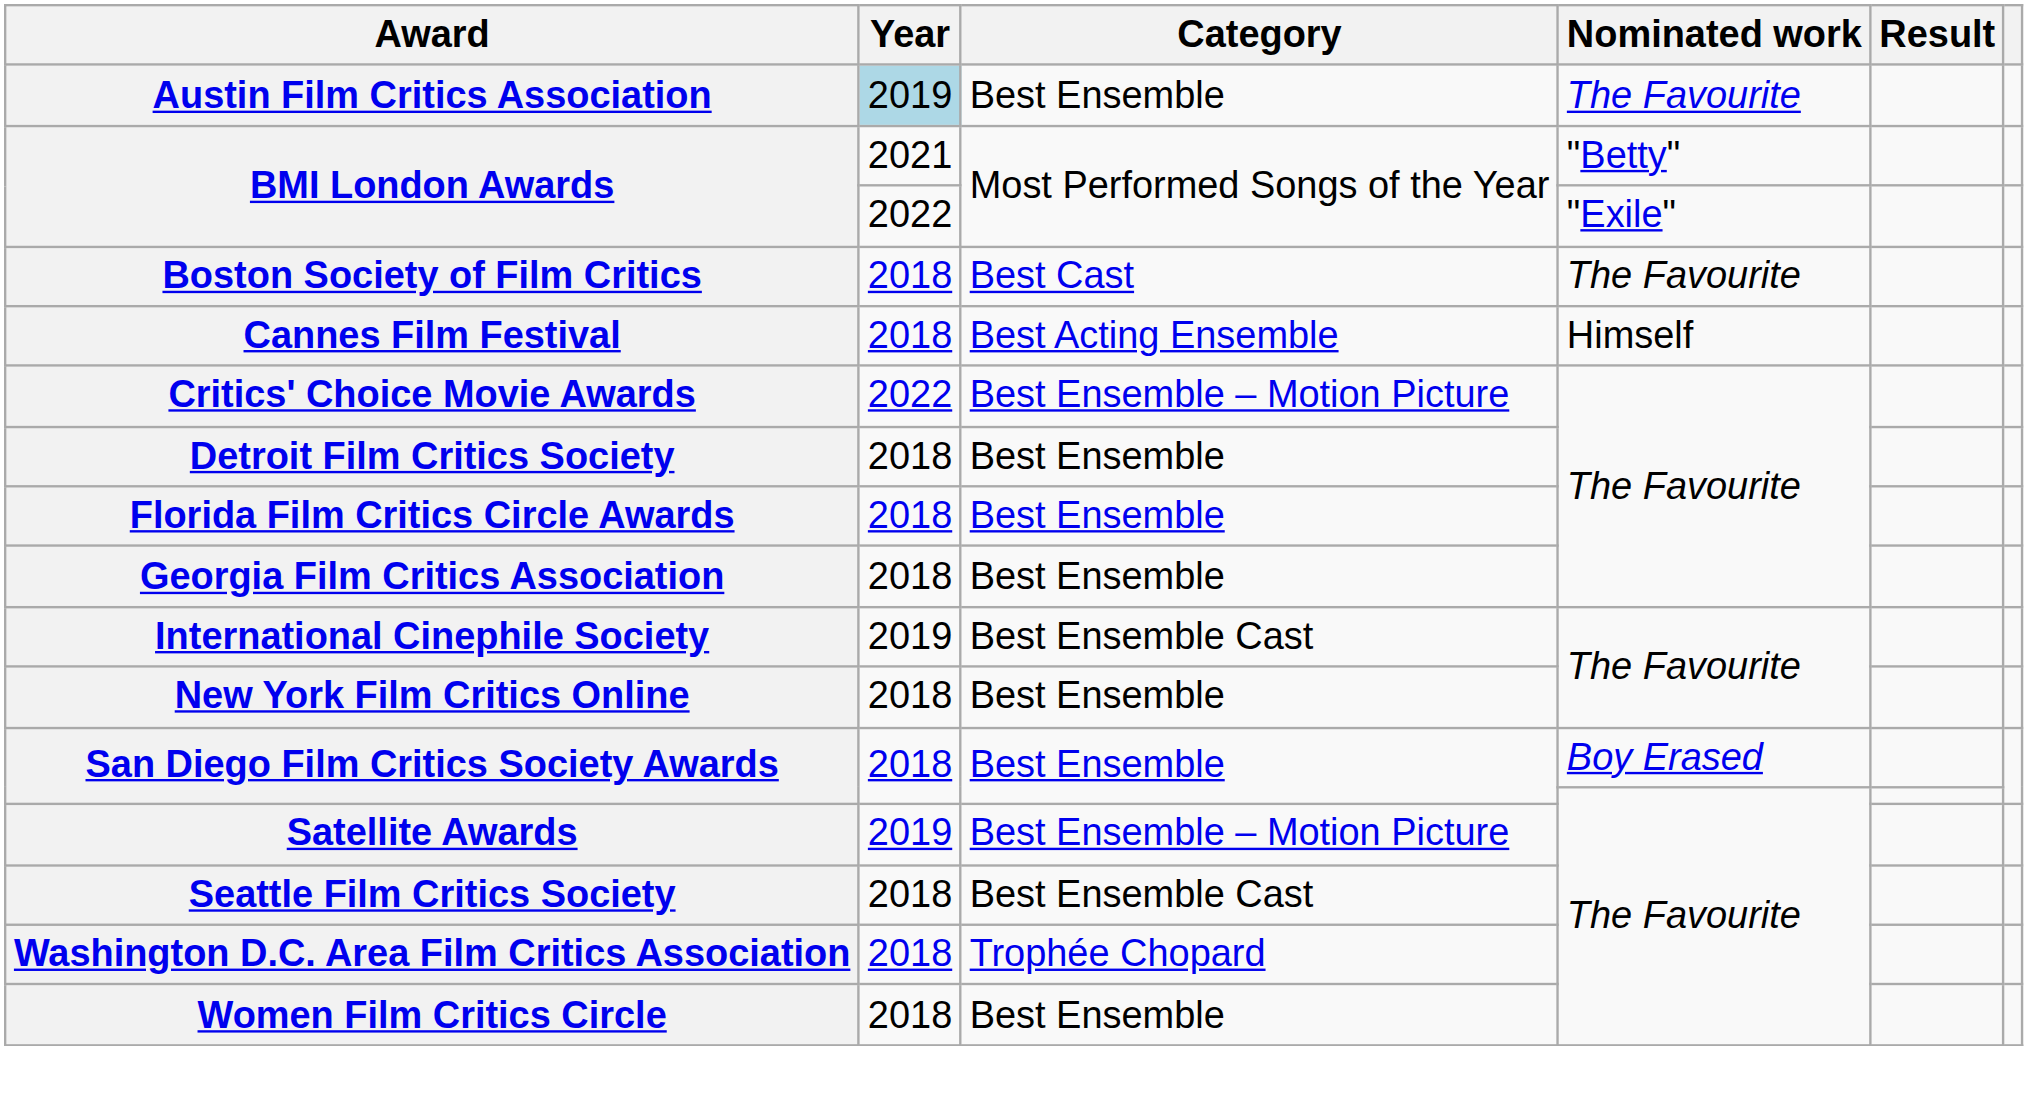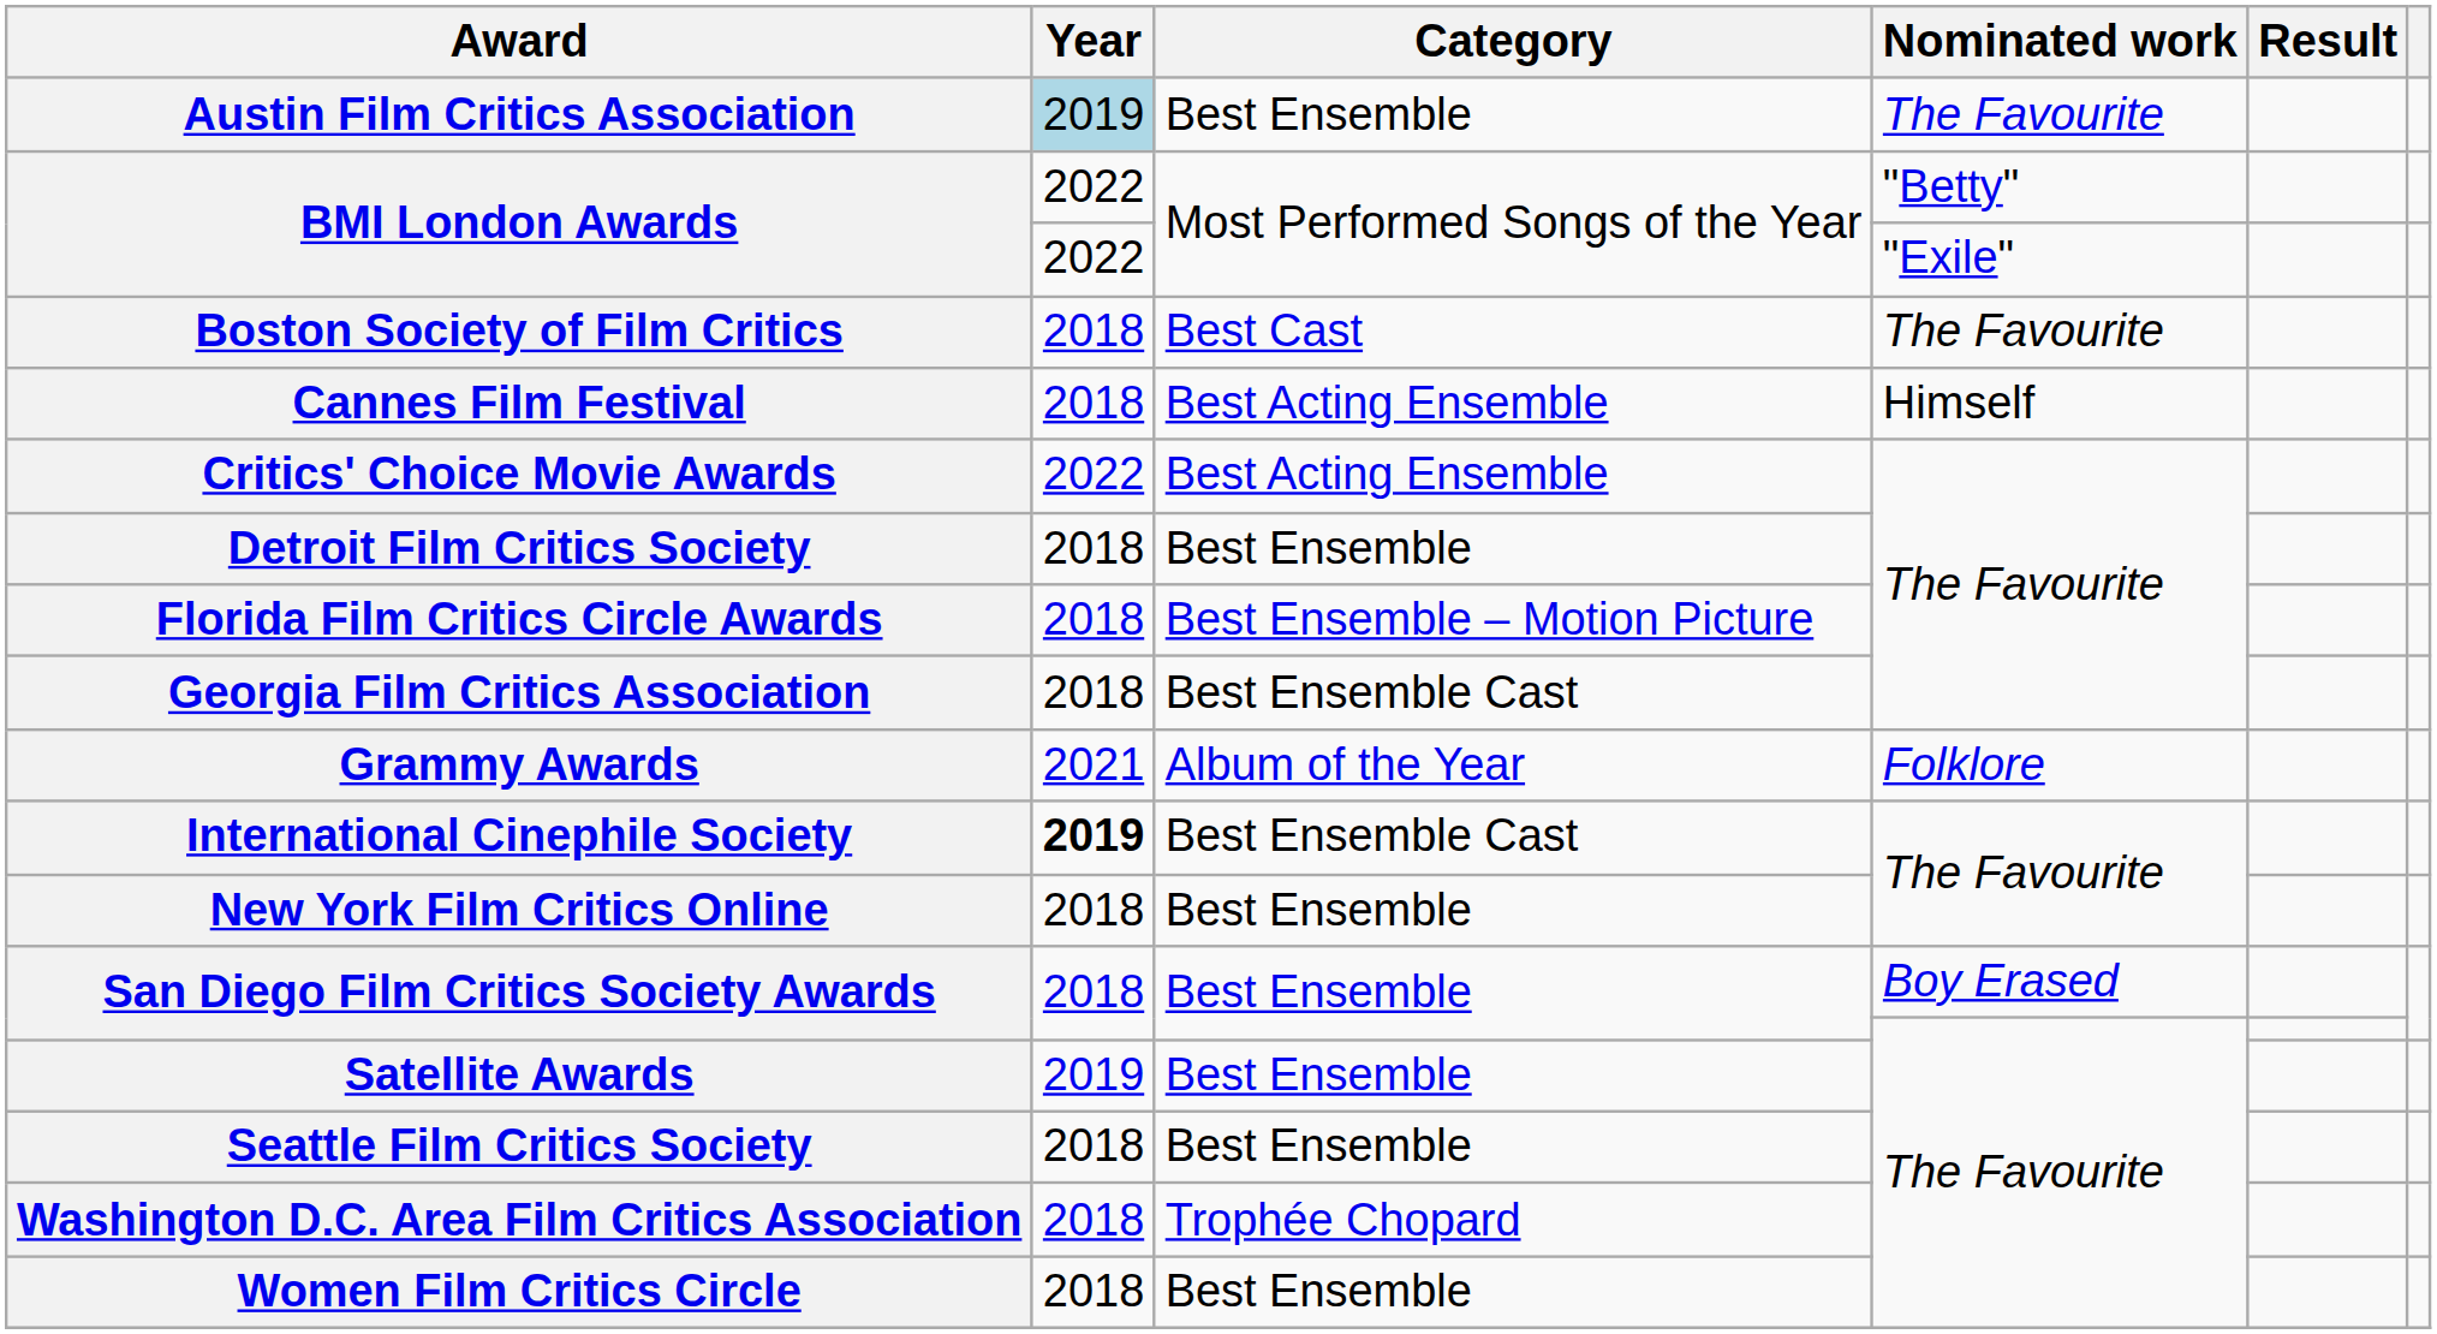BMI London Awards / "Betty" | Year: 2021 -> 2022
Critics' Choice Movie Awards | Category: Best Ensemble – Motion Picture -> Best Acting Ensemble
Florida Film Critics Circle Awards | Category: Best Ensemble -> Best Ensemble – Motion Picture
Georgia Film Critics Association | Category: Best Ensemble -> Best Ensemble Cast
+ row: Grammy Awards | 2021 | Album of the Year | Folklore
International Cinephile Society | Year: normal -> bold
Satellite Awards | Category: Best Ensemble – Motion Picture -> Best Ensemble
Seattle Film Critics Society | Category: Best Ensemble Cast -> Best Ensemble
